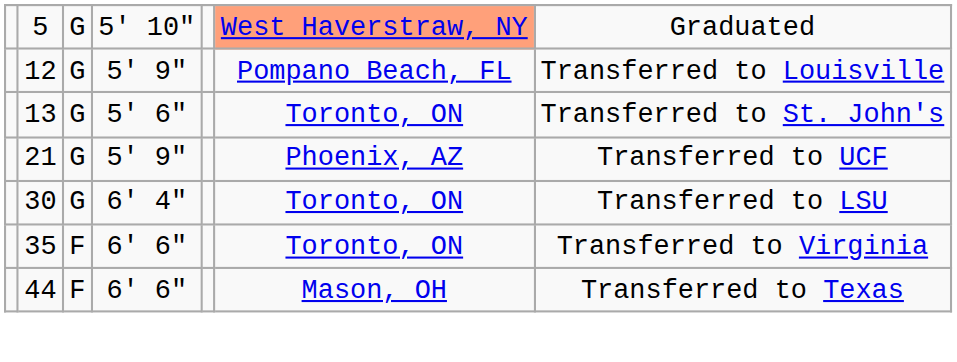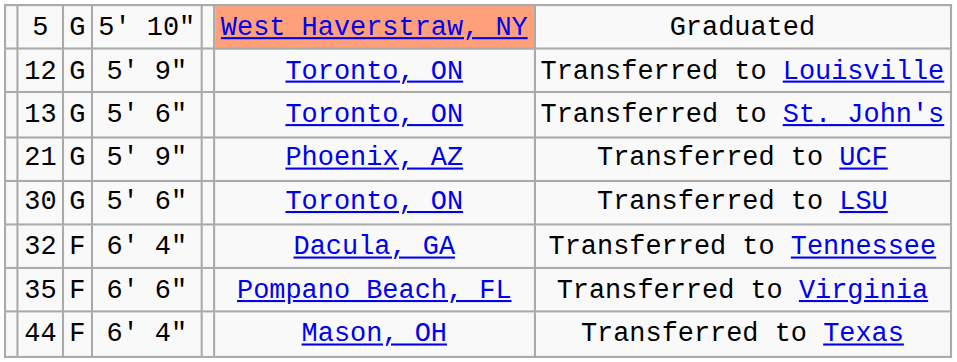12 | column 6: Pompano Beach, FL -> Toronto, ON
30 | column 4: 6' 4" -> 5' 6"
+ row: 32 | F | 6' 4" | Dacula, GA | Transferred to Tennessee
35 | column 6: Toronto, ON -> Pompano Beach, FL
44 | column 4: 6' 6" -> 6' 4"
